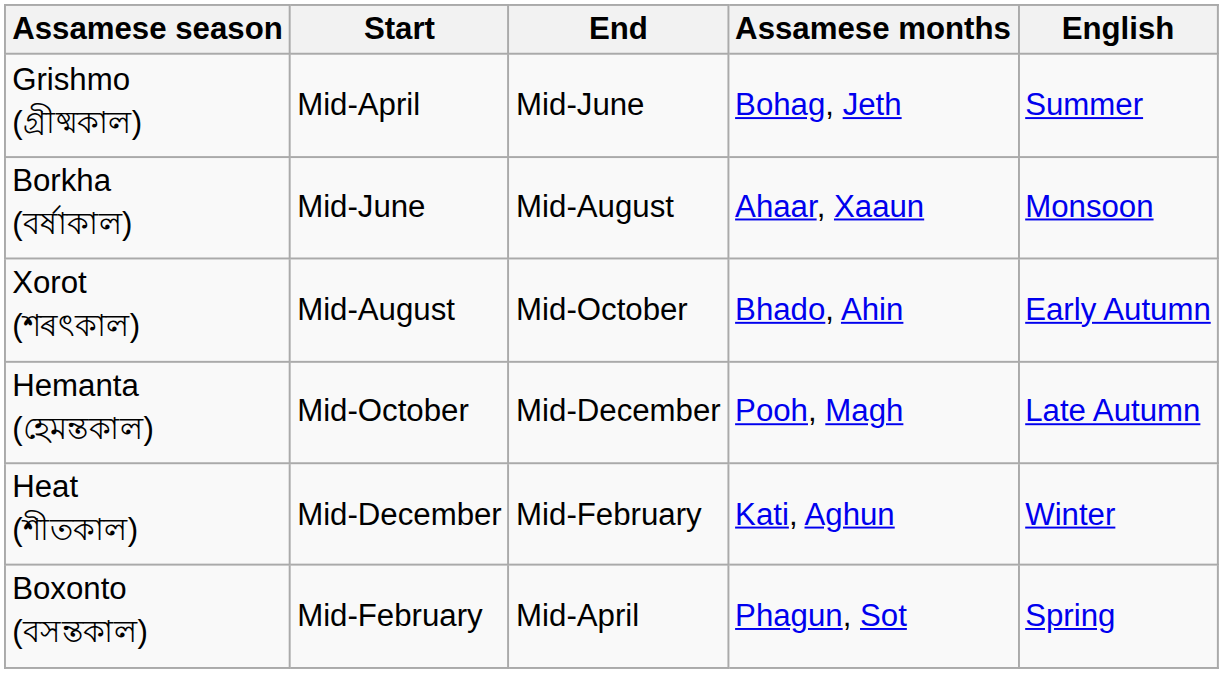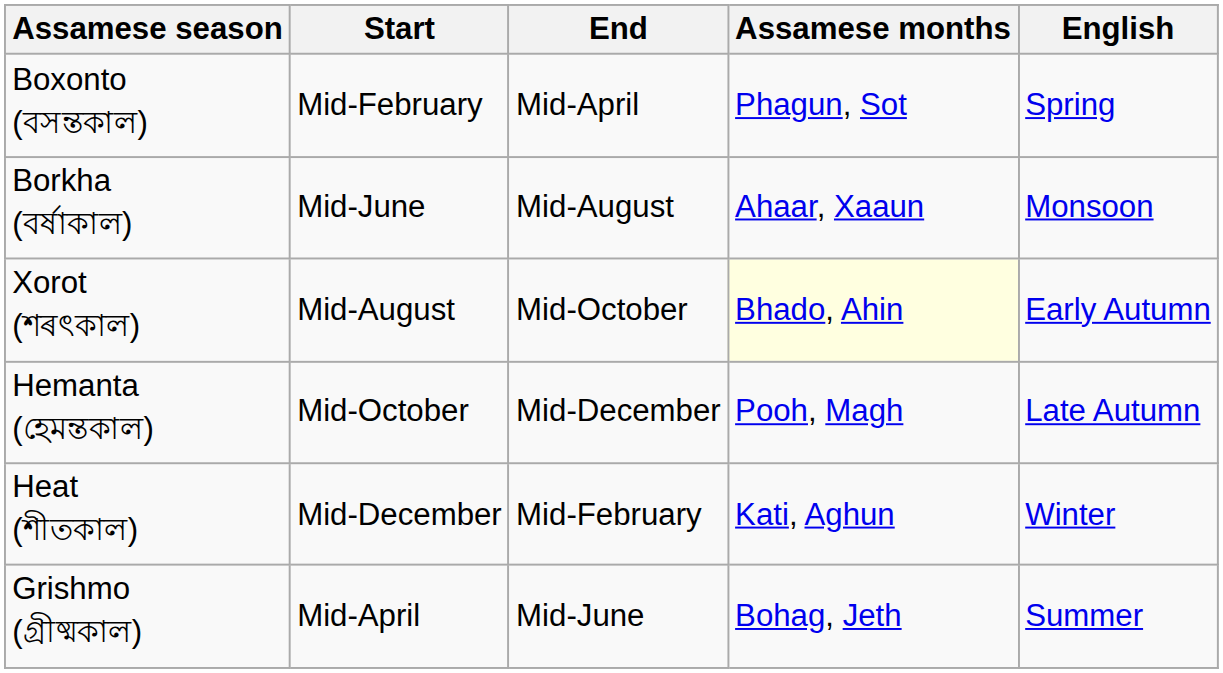rows swapped: Grishmo (গ্রীষ্মকাল) <-> Boxonto (বসন্তকাল)
Xorot (শৰৎকাল) | Assamese months: no background -> lightyellow background
